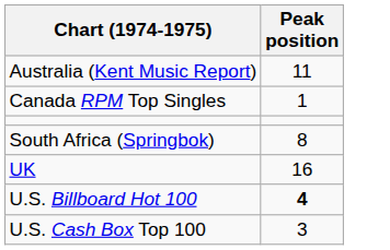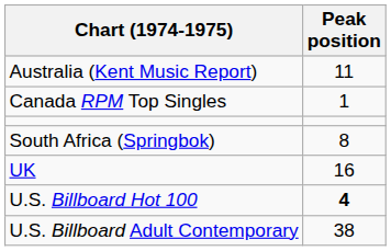+ row: U.S. Billboard Adult Contemporary | 38
- row: U.S. Cash Box Top 100 | 3
